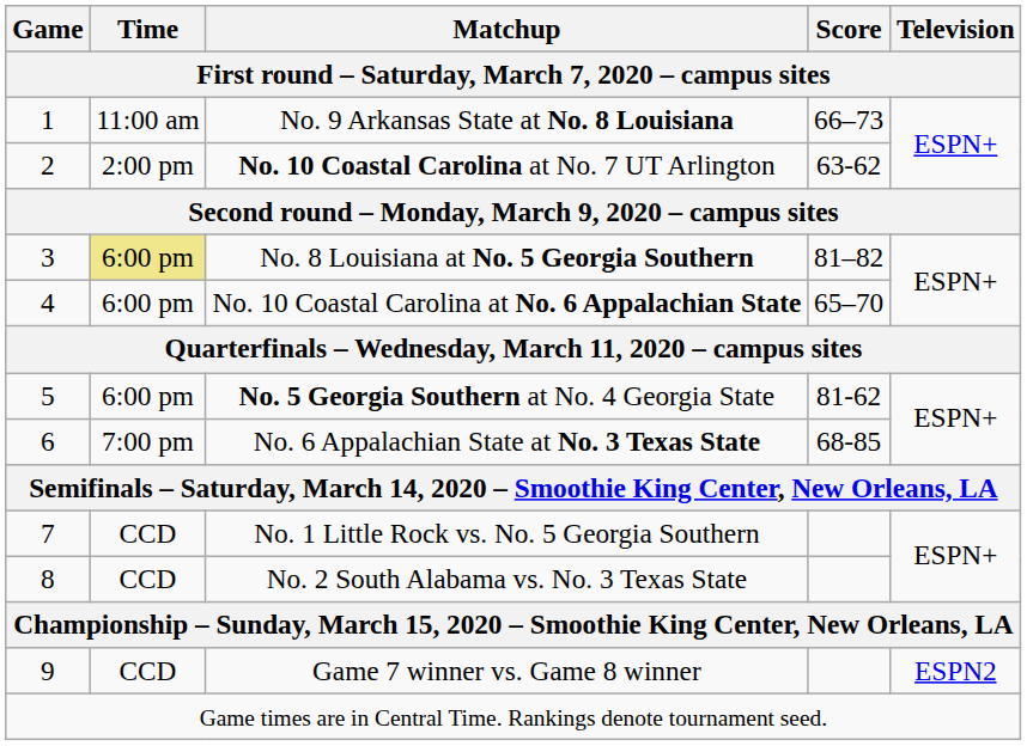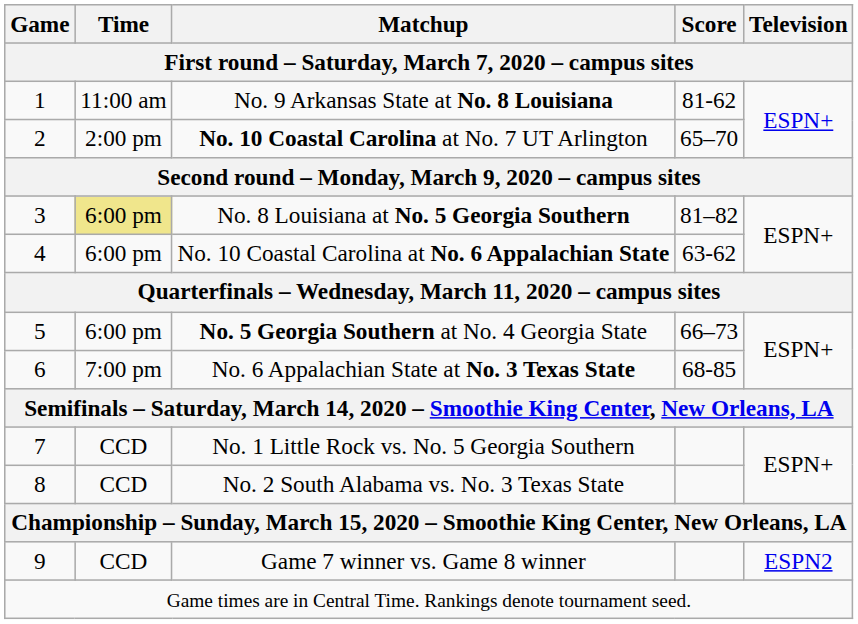No. 9 Arkansas State at No. 8 Louisiana | Score: 66–73 -> 81-62
No. 10 Coastal Carolina at No. 7 UT Arlington | Score: 63-62 -> 65–70
No. 10 Coastal Carolina at No. 6 Appalachian State | Score: 65–70 -> 63-62
No. 5 Georgia Southern at No. 4 Georgia State | Score: 81-62 -> 66–73
